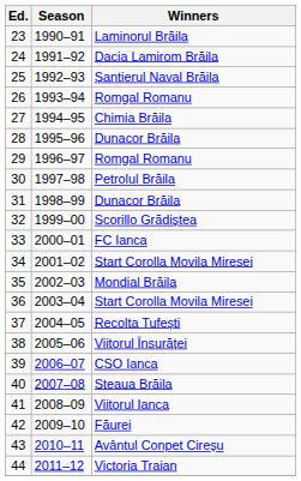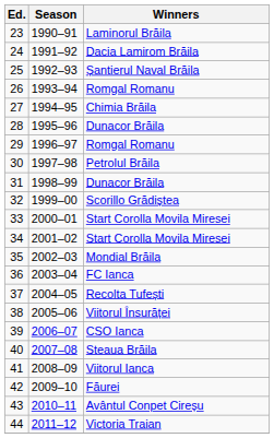33 | Winners: FC Ianca -> Start Corolla Movila Miresei
36 | Winners: Start Corolla Movila Miresei -> FC Ianca
